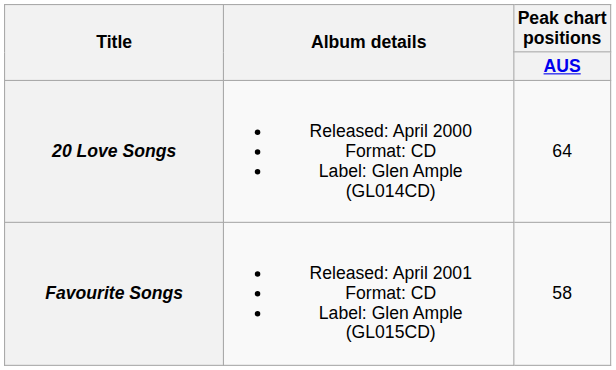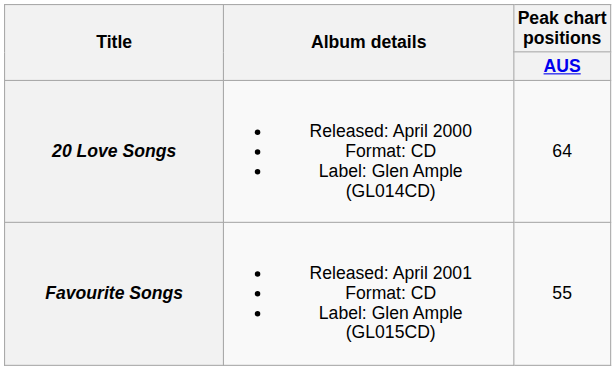Favourite Songs | Peak chart positions / AUS: 58 -> 55
